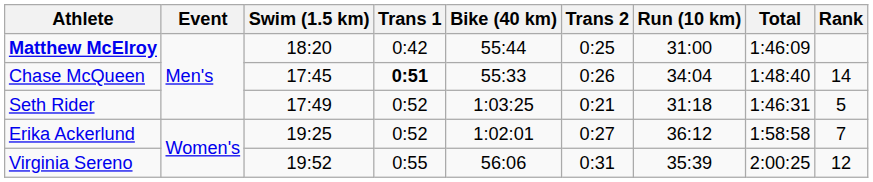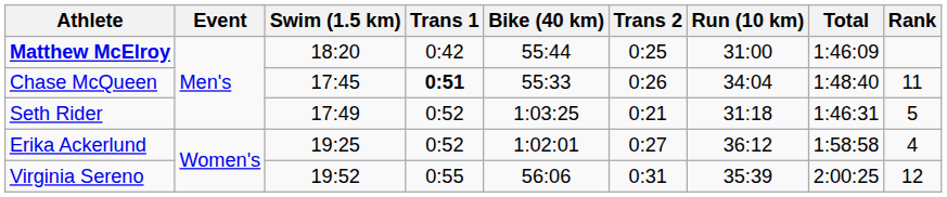Chase McQueen | Rank: 14 -> 11
Erika Ackerlund | Rank: 7 -> 4
